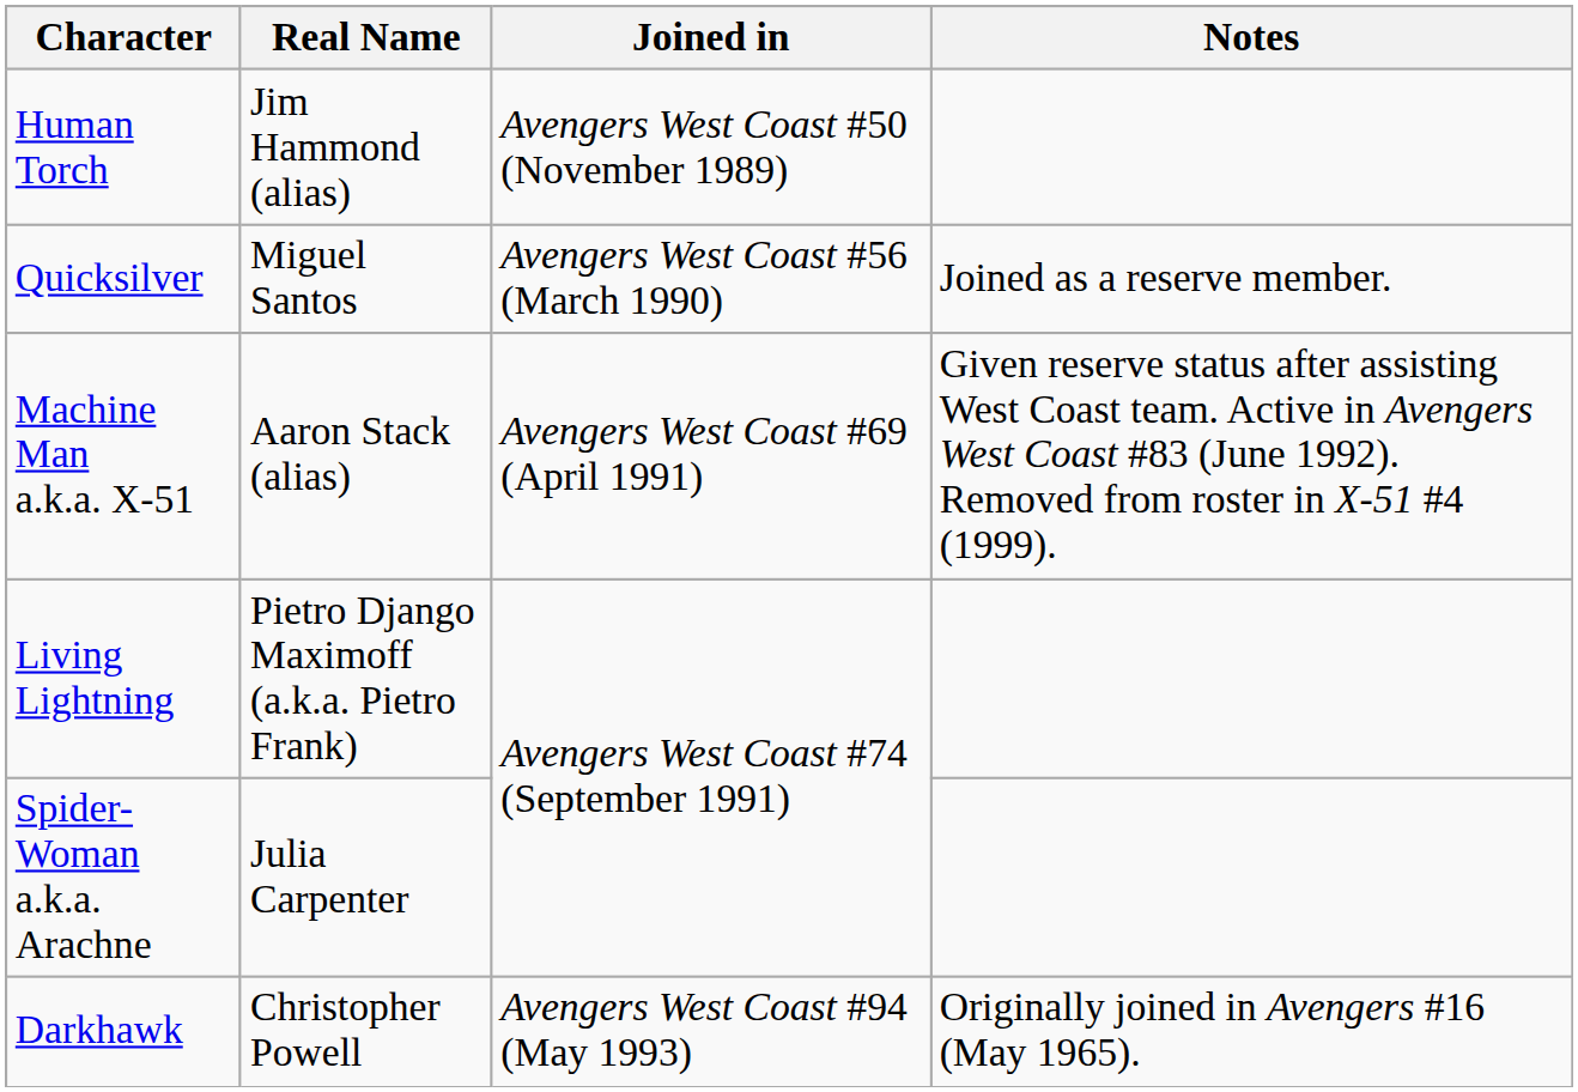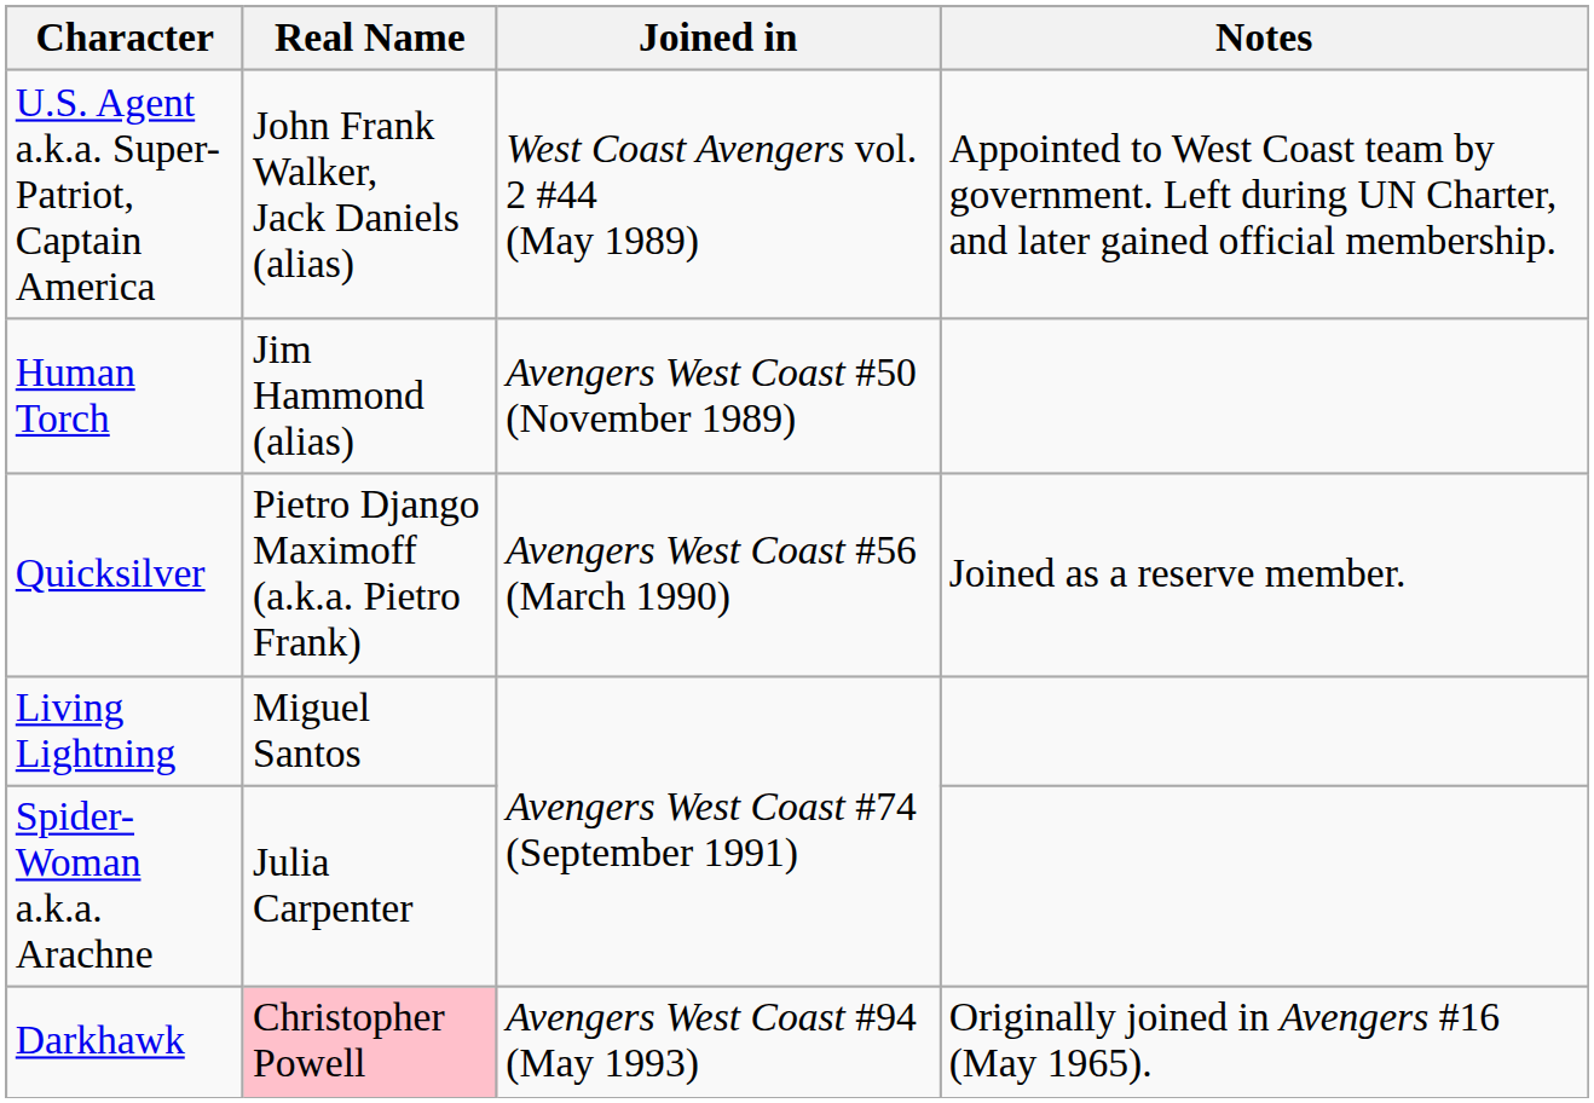+ row: U.S. Agent a.k.a. Super-Patriot, Captain America | John Frank Walker, Jack Daniels (alias) | West Coast Avengers vol. 2 #44 (May 1989) | Appointed to West Coast team by government. Left during UN Charter, and later gained official membership.
Quicksilver | Real Name: Miguel Santos -> Pietro Django Maximoff (a.k.a. Pietro Frank)
- row: Machine Man a.k.a. X-51 | Aaron Stack (alias) | Avengers West Coast #69 (April 1991) | Given reserve status after assisting West Coast team. Active in Avengers West Coast #83 (June 1992). Removed from roster in X-51 #4 (1999).
Living Lightning | Real Name: Pietro Django Maximoff (a.k.a. Pietro Frank) -> Miguel Santos
Darkhawk | Real Name: no background -> pink background
